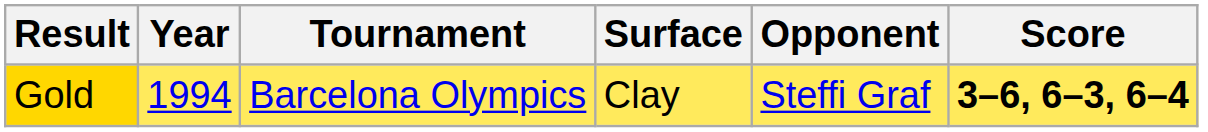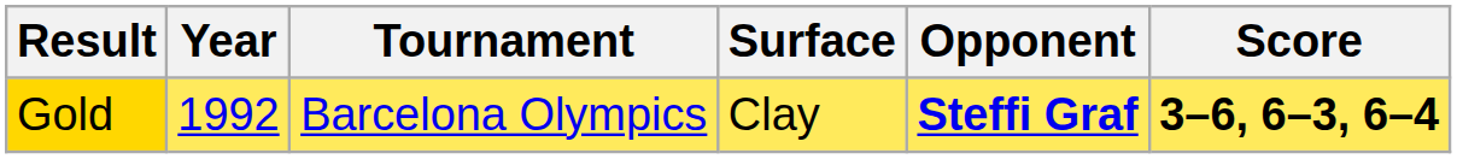Gold | Year: 1994 -> 1992
Gold | Opponent: normal -> bold
